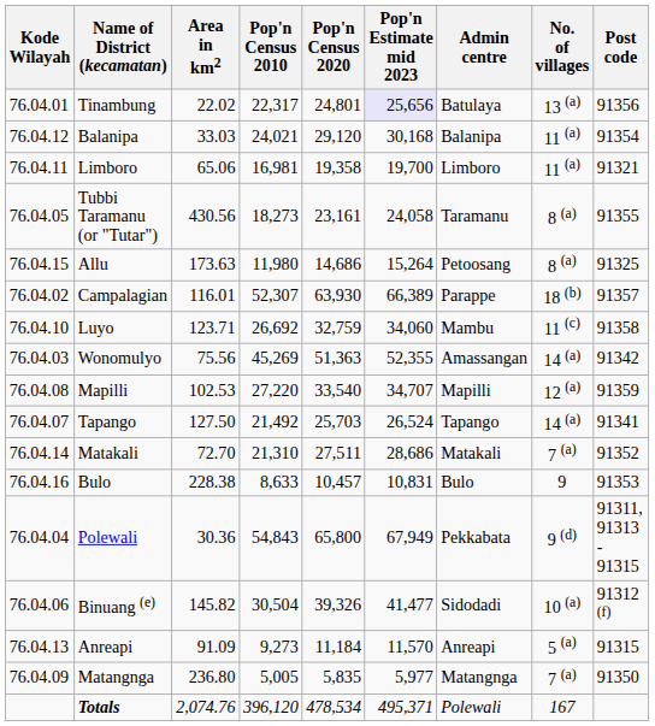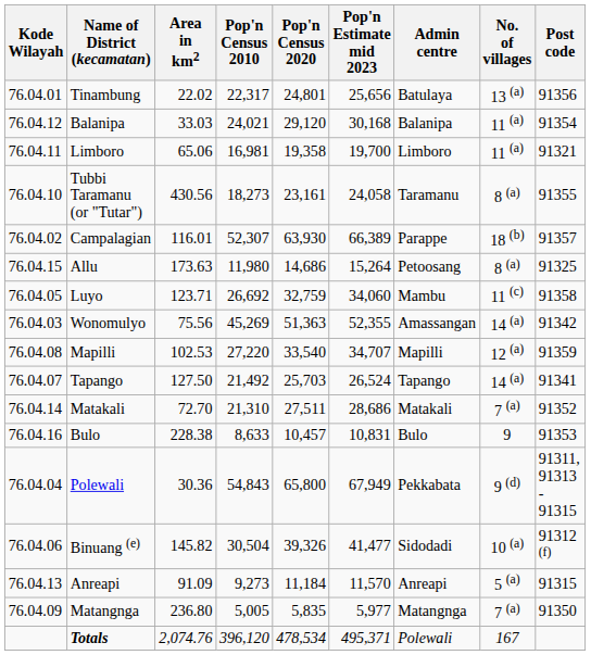Tinambung | Pop'n Estimate mid 2023: lavender background -> no background
Tubbi Taramanu (or "Tutar") | Kode Wilayah: 76.04.05 -> 76.04.10
rows swapped: Allu <-> Campalagian
Luyo | Kode Wilayah: 76.04.10 -> 76.04.05
